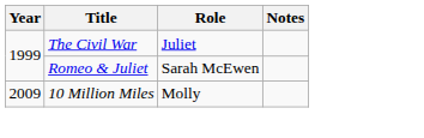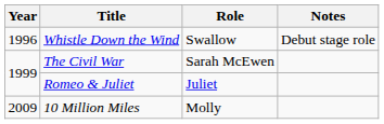+ row: 1996 | Whistle Down the Wind | Swallow | Debut stage role
The Civil War | Role: Juliet -> Sarah McEwen
Romeo & Juliet | Role: Sarah McEwen -> Juliet
